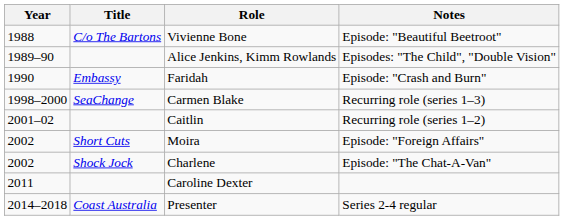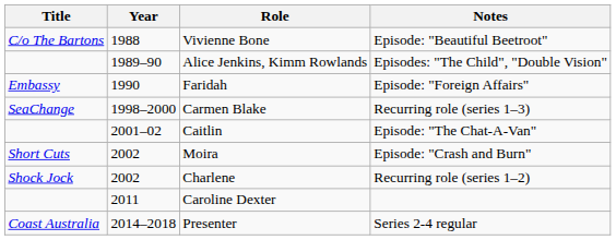columns swapped: Year <-> Title
Faridah | Notes: Episode: "Crash and Burn" -> Episode: "Foreign Affairs"
Caitlin | Notes: Recurring role (series 1–2) -> Episode: "The Chat-A-Van"
Moira | Notes: Episode: "Foreign Affairs" -> Episode: "Crash and Burn"
Charlene | Notes: Episode: "The Chat-A-Van" -> Recurring role (series 1–2)
